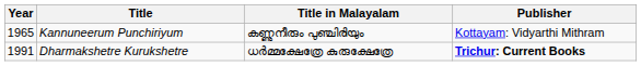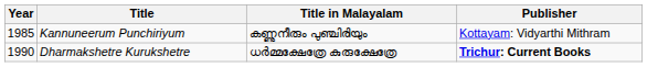Kannuneerum Punchiriyum | Year: 1965 -> 1985
Dharmakshetre Kurukshetre | Year: 1991 -> 1990
